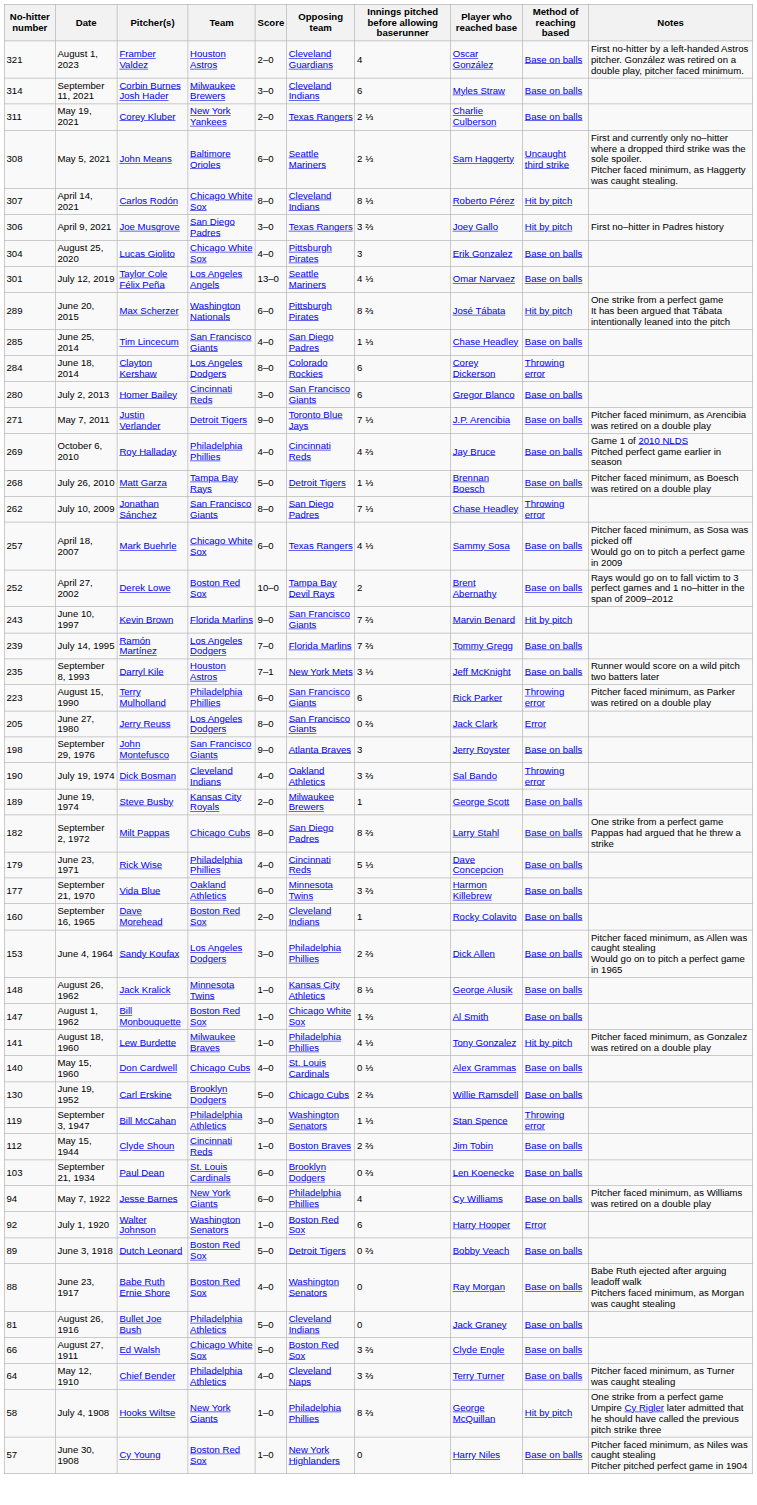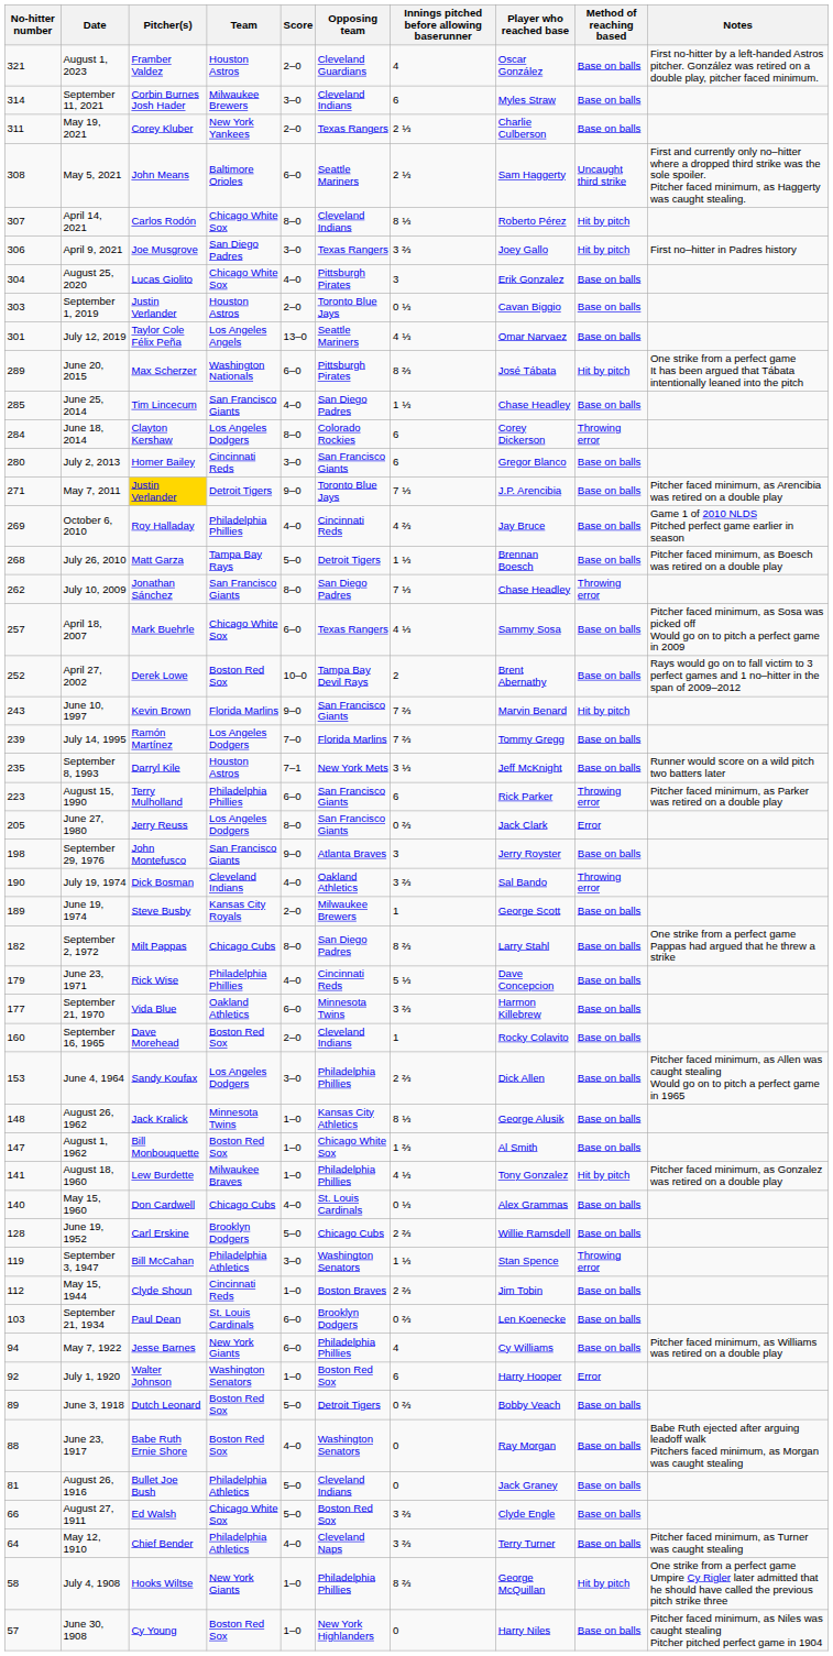+ row: 303 | September 1, 2019 | Justin Verlander | Houston Astros | 2–0 | Toronto Blue Jays | 0 ⅓ | Cavan Biggio | Base on balls
May 7, 2011 | Pitcher(s): no background -> gold background
June 19, 1952 | No-hitter number: 130 -> 128
